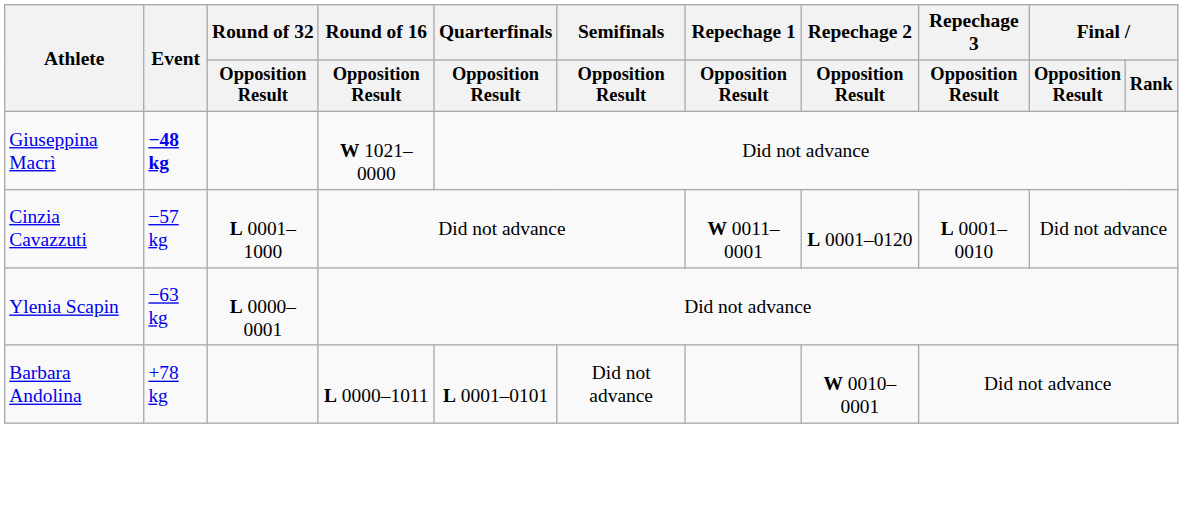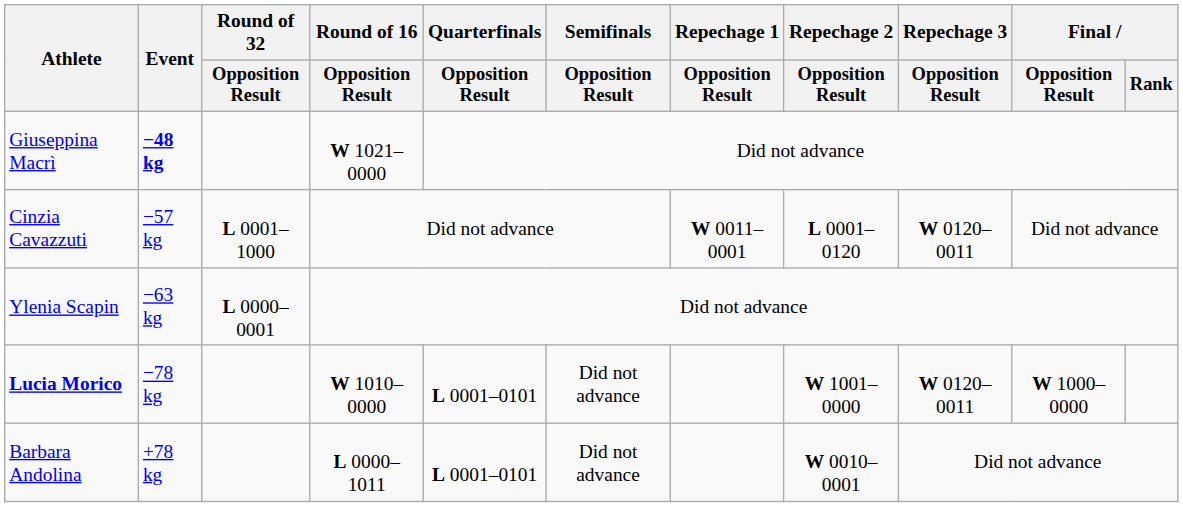Cinzia Cavazzuti | Repechage 3 / Opposition Result: L 0001–0010 -> W 0120–0011
+ row: Lucia Morico | −78 kg | W 1010–0000 | L 0001–0101 | Did not advance | W 1001–0000 | W 0120–0011 | W 1000–0000
